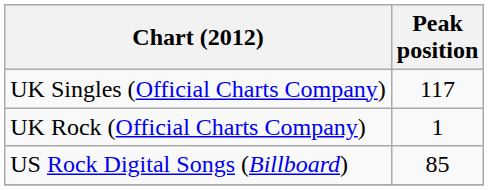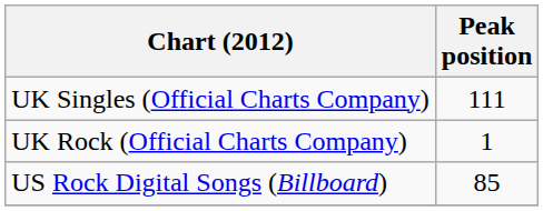UK Singles (Official Charts Company) | Peak position: 117 -> 111
